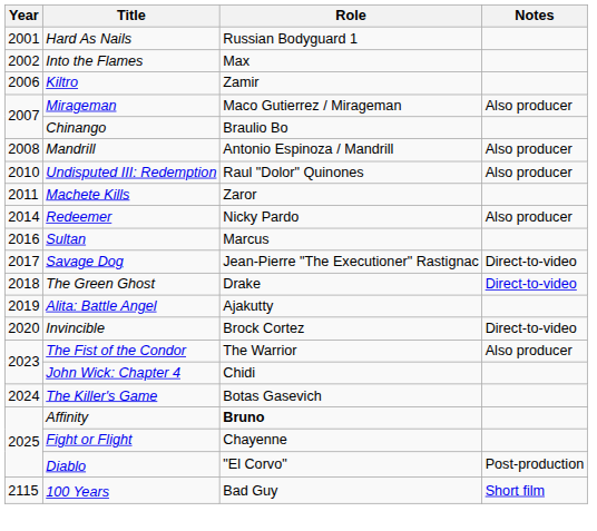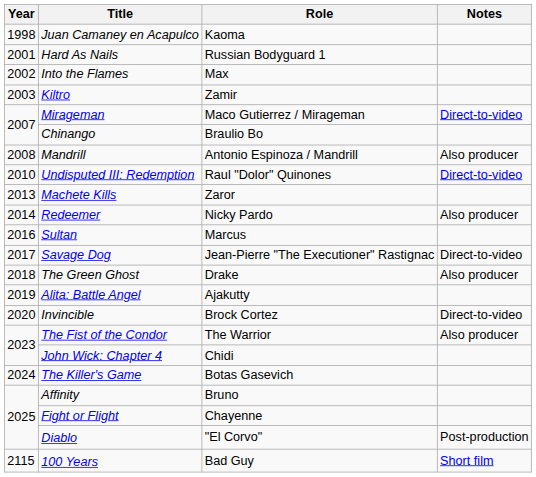+ row: 1998 | Juan Camaney en Acapulco | Kaoma
Kiltro | Year: 2006 -> 2003
Mirageman | Notes: Also producer -> Direct-to-video
Undisputed III: Redemption | Notes: Also producer -> Direct-to-video
Machete Kills | Year: 2011 -> 2013
The Green Ghost | Notes: Direct-to-video -> Also producer
Affinity | Role: bold -> normal
